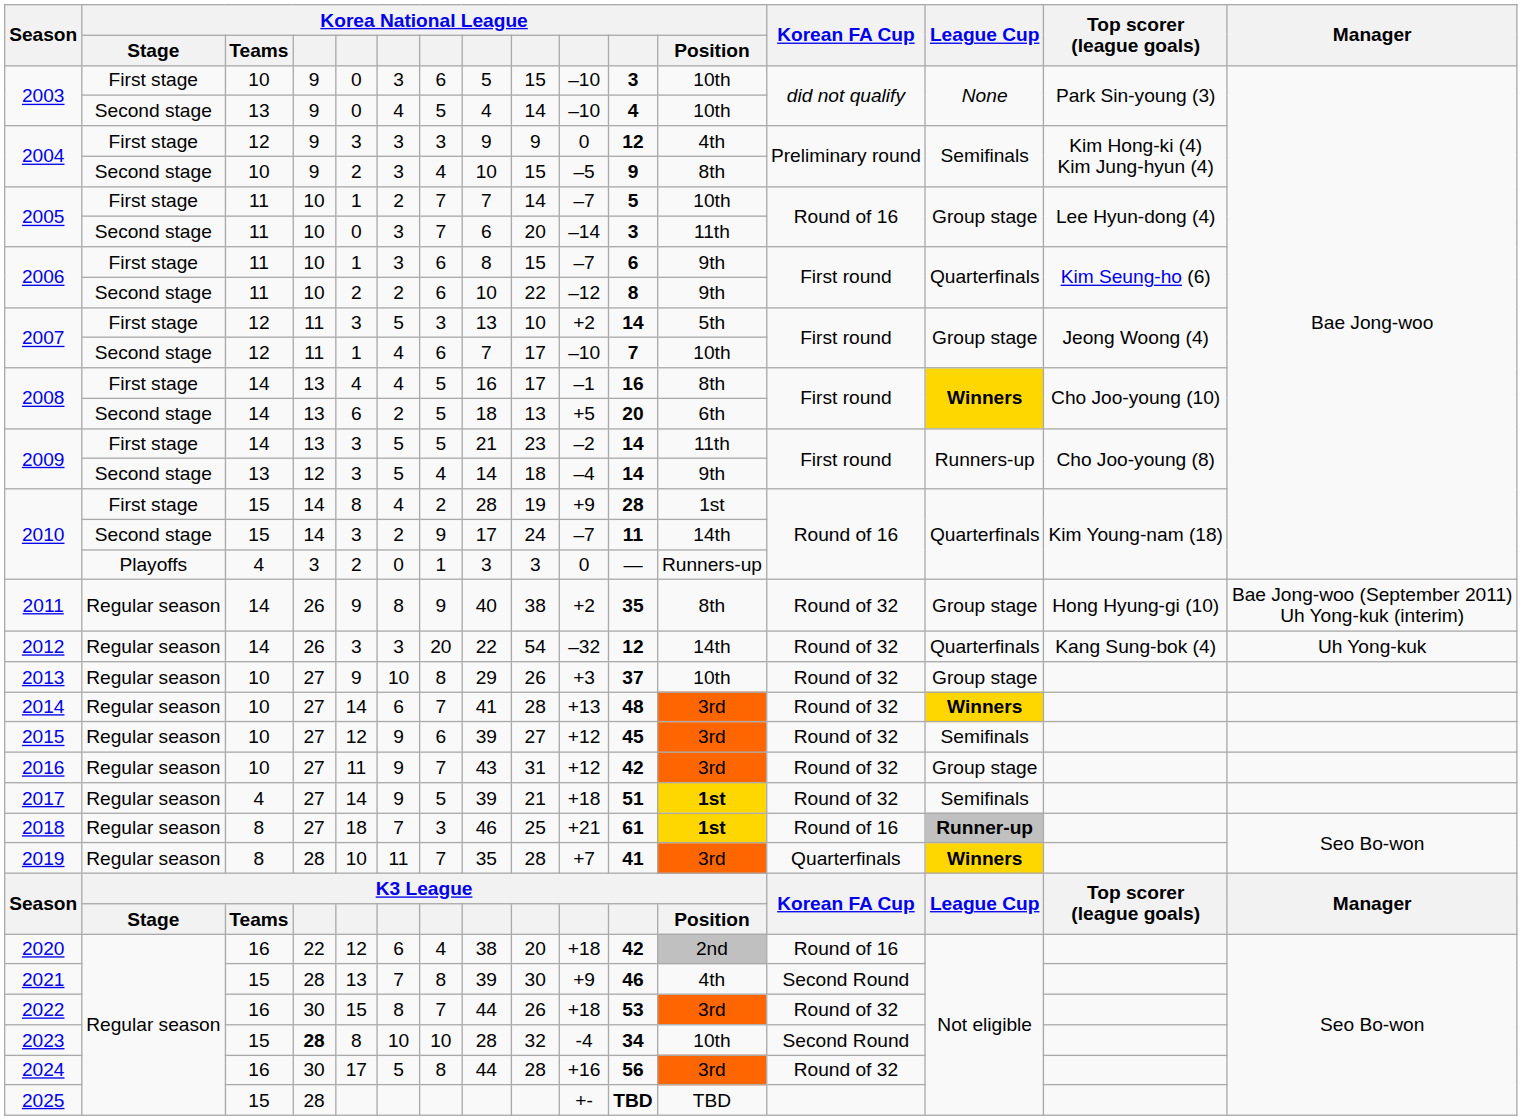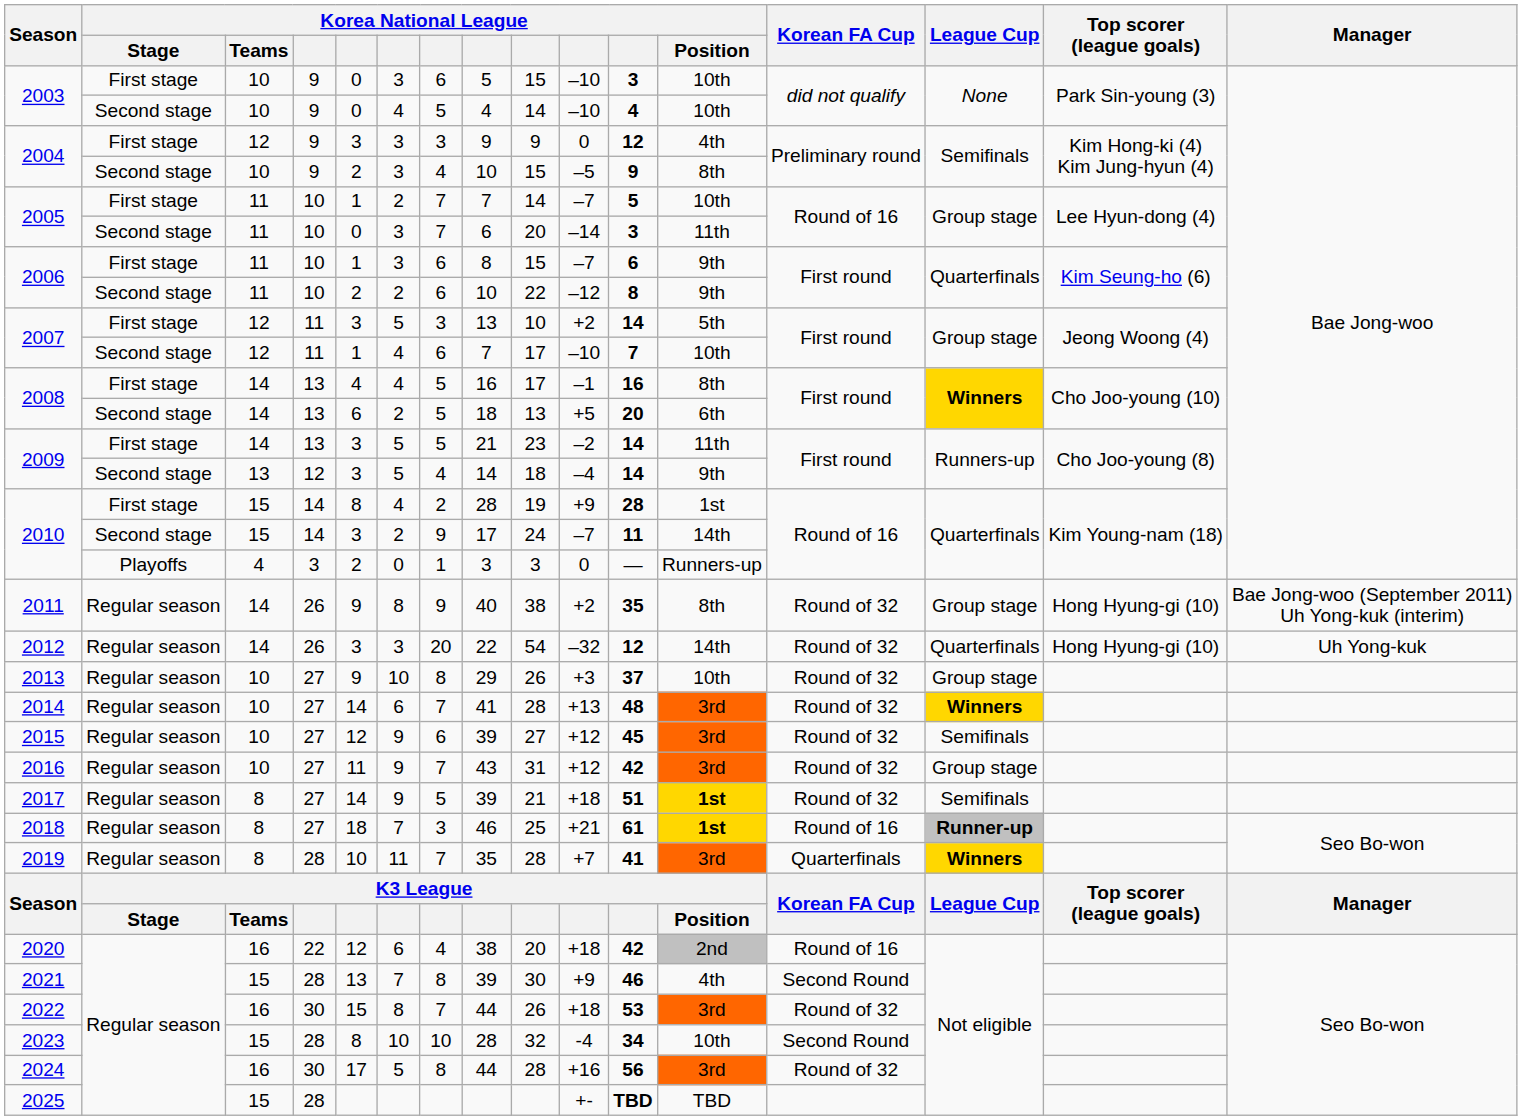2003 / Second stage | Korea National League / Teams: 13 -> 10
2012 | Top scorer (league goals): Kang Sung-bok (4) -> Hong Hyung-gi (10)
2017 | Korea National League / Teams: 4 -> 8
2023 | column 4: bold -> normal
